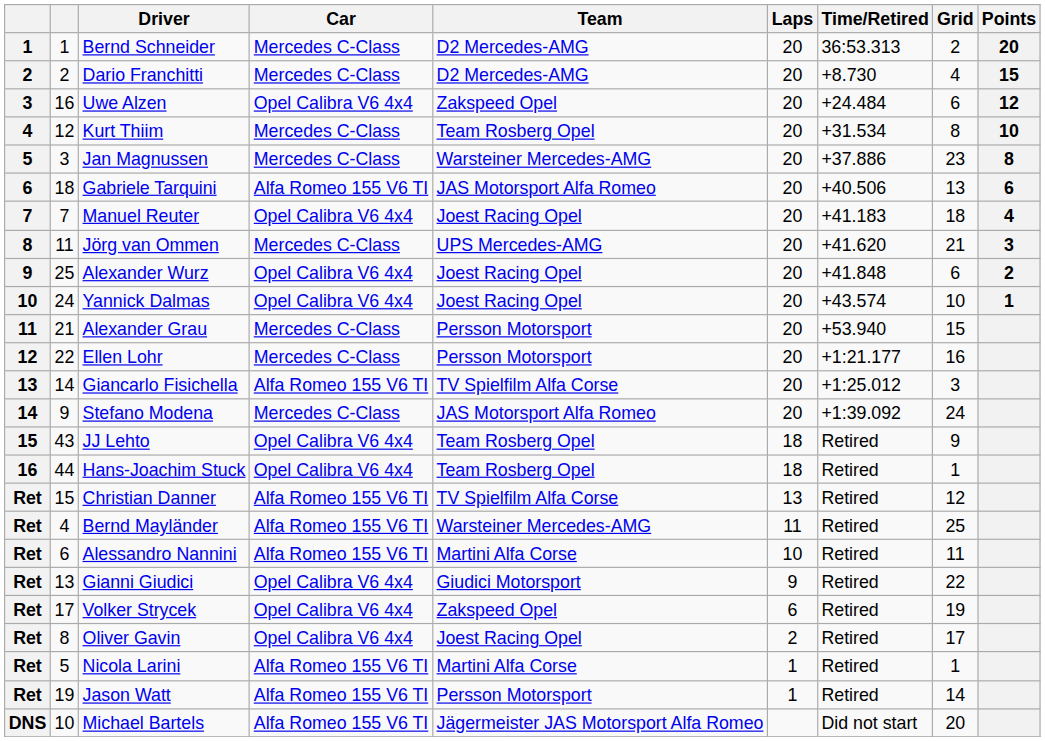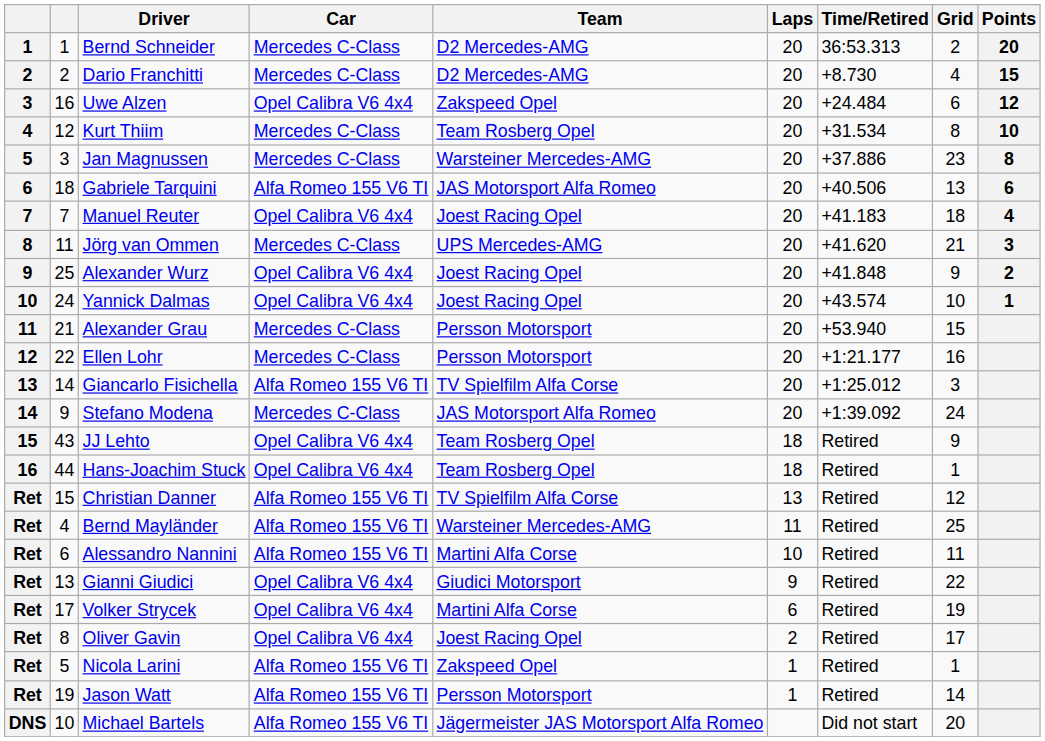Alexander Wurz | Grid: 6 -> 9
Volker Strycek | Team: Zakspeed Opel -> Martini Alfa Corse
Nicola Larini | Team: Martini Alfa Corse -> Zakspeed Opel
